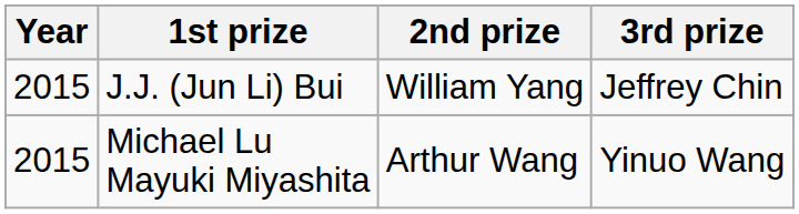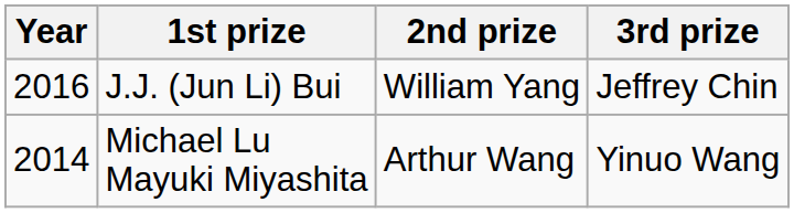J.J. (Jun Li) Bui | Year: 2015 -> 2016
Michael Lu Mayuki Miyashita | Year: 2015 -> 2014
